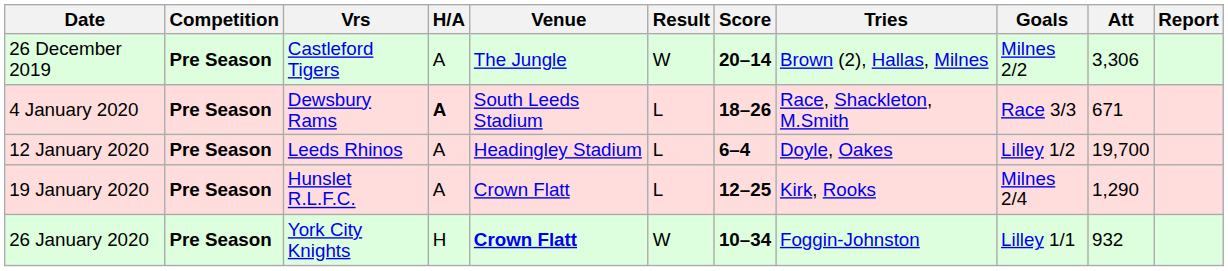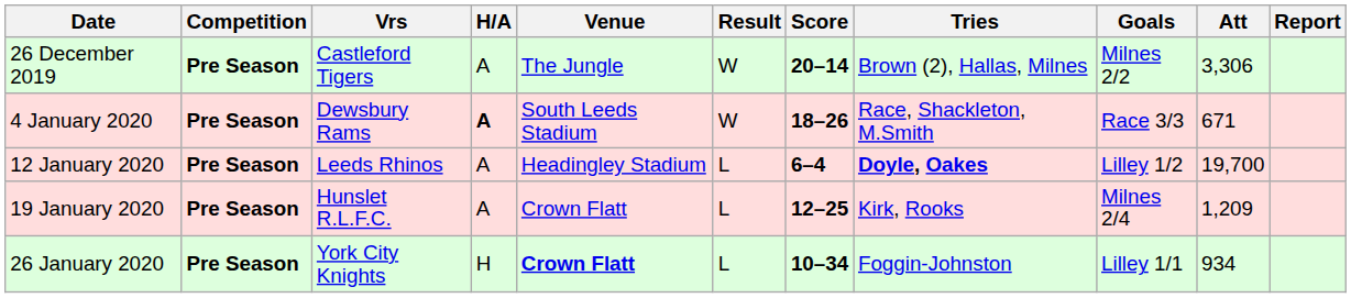4 January 2020 | Result: L -> W
12 January 2020 | Tries: normal -> bold
19 January 2020 | Att: 1,290 -> 1,209
26 January 2020 | Result: W -> L
26 January 2020 | Att: 932 -> 934
